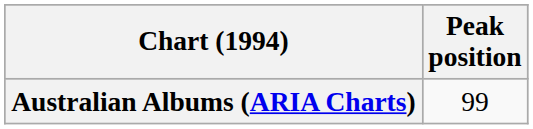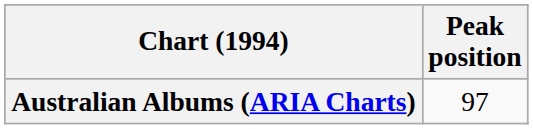Australian Albums (ARIA Charts) | Peak position: 99 -> 97
